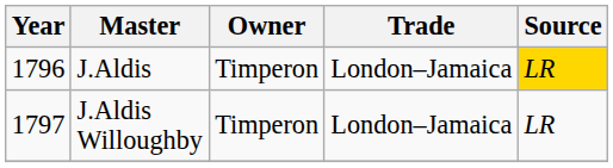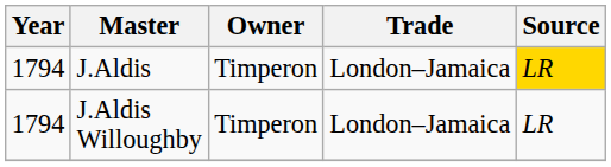J.Aldis | Year: 1796 -> 1794
J.Aldis Willoughby | Year: 1797 -> 1794
